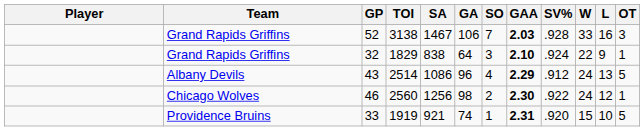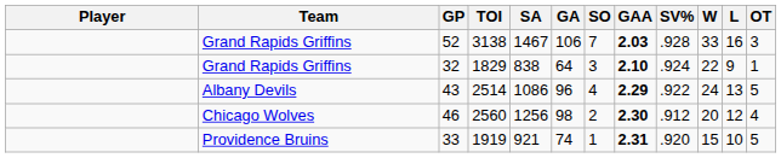43 | SV%: .912 -> .922
46 | SV%: .922 -> .912
46 | W: 24 -> 20
46 | OT: 1 -> 4
